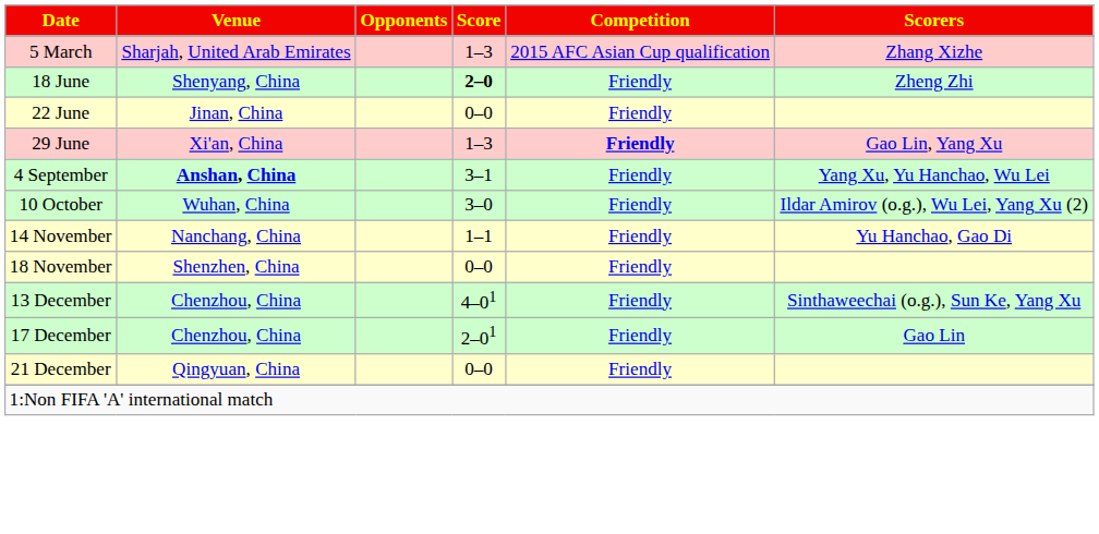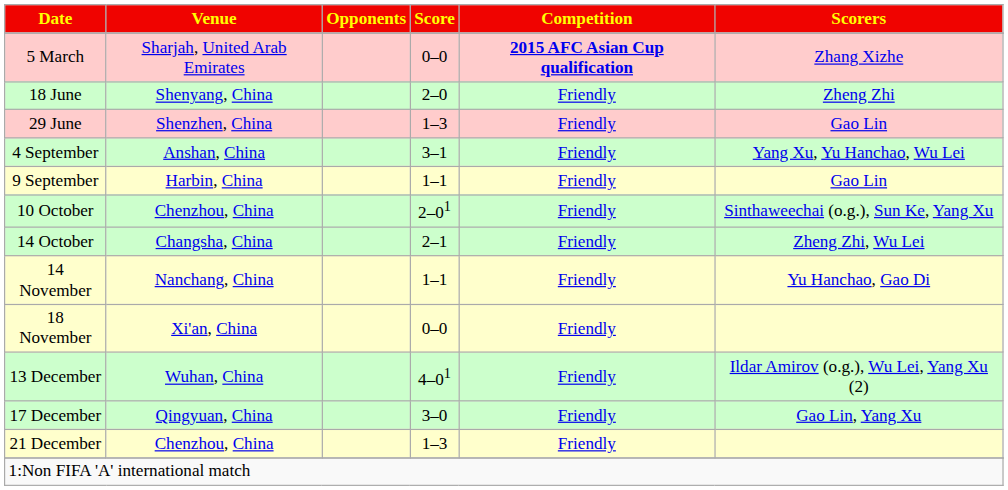5 March | Score: 1–3 -> 0–0
5 March | Competition: normal -> bold
18 June | Score: bold -> normal
- row: 22 June | Jinan, China | 0–0 | Friendly
29 June | Venue: Xi'an, China -> Shenzhen, China
29 June | Competition: bold -> normal
29 June | Scorers: Gao Lin, Yang Xu -> Gao Lin
4 September | Venue: bold -> normal
+ row: 9 September | Harbin, China | 1–1 | Friendly | Gao Lin
10 October | Venue: Wuhan, China -> Chenzhou, China
10 October | Score: 3–0 -> 2–01
10 October | Scorers: Ildar Amirov (o.g.), Wu Lei, Yang Xu (2) -> Sinthaweechai (o.g.), Sun Ke, Yang Xu
+ row: 14 October | Changsha, China | 2–1 | Friendly | Zheng Zhi, Wu Lei
18 November | Venue: Shenzhen, China -> Xi'an, China
13 December | Venue: Chenzhou, China -> Wuhan, China
13 December | Scorers: Sinthaweechai (o.g.), Sun Ke, Yang Xu -> Ildar Amirov (o.g.), Wu Lei, Yang Xu (2)
17 December | Venue: Chenzhou, China -> Qingyuan, China
17 December | Score: 2–01 -> 3–0
17 December | Scorers: Gao Lin -> Gao Lin, Yang Xu
21 December | Venue: Qingyuan, China -> Chenzhou, China
21 December | Score: 0–0 -> 1–3
